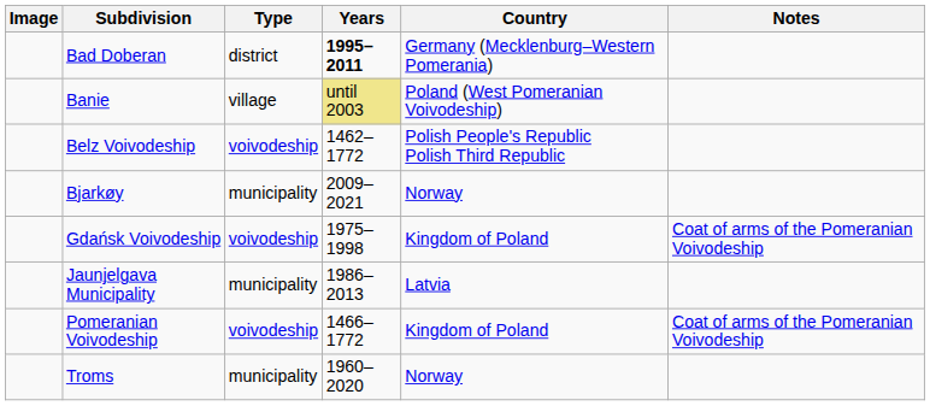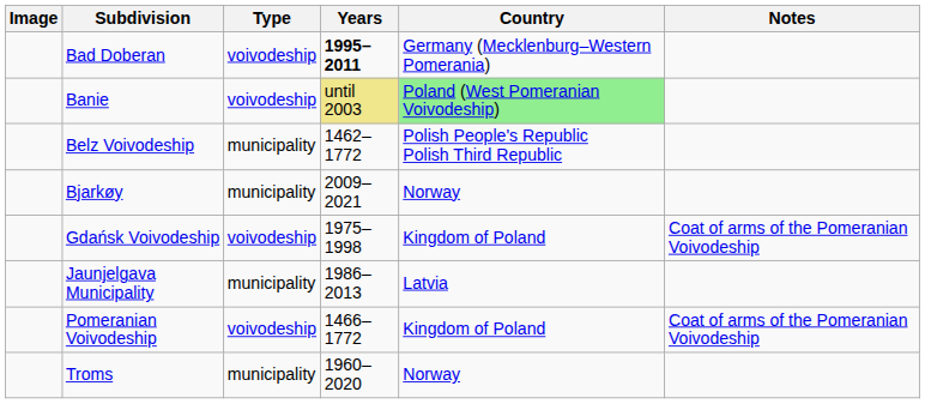Bad Doberan | Type: district -> voivodeship
Banie | Type: village -> voivodeship
Banie | Country: no background -> lightgreen background
Belz Voivodeship | Type: voivodeship -> municipality
